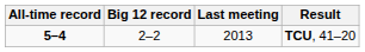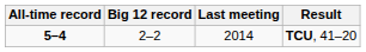TCU, 41–20 | Last meeting: 2013 -> 2014
